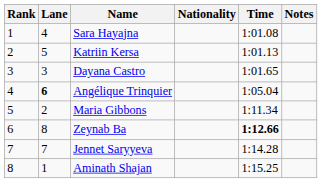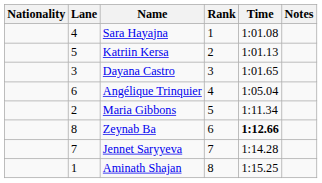columns swapped: Rank <-> Nationality
Angélique Trinquier | Lane: bold -> normal
